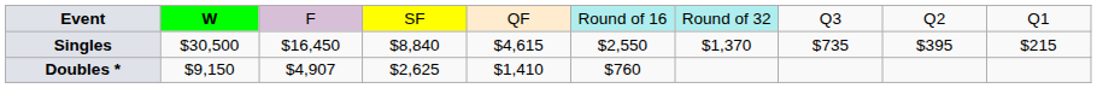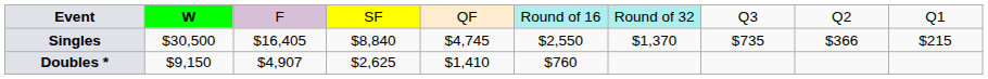Singles | column 3: $16,450 -> $16,405
Singles | column 5: $4,615 -> $4,745
Singles | column 9: $395 -> $366
